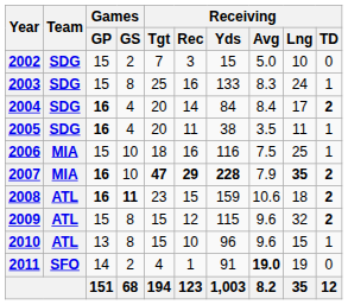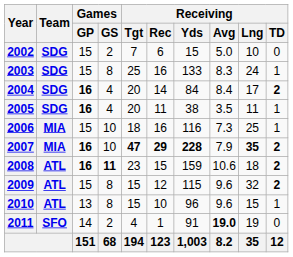2002 | Receiving / Rec: 3 -> 6
2006 | Receiving / Avg: 7.5 -> 7.3
